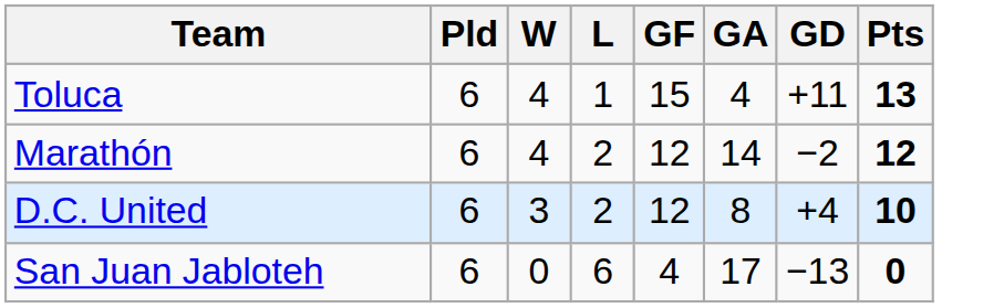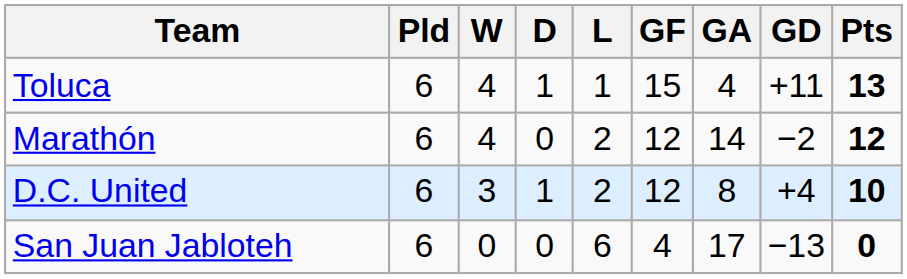+ column: D | 1 | 0 | 1 | 0
